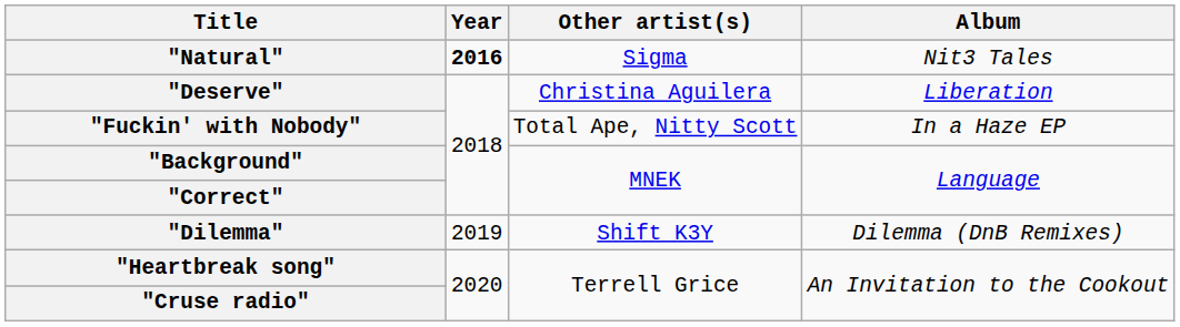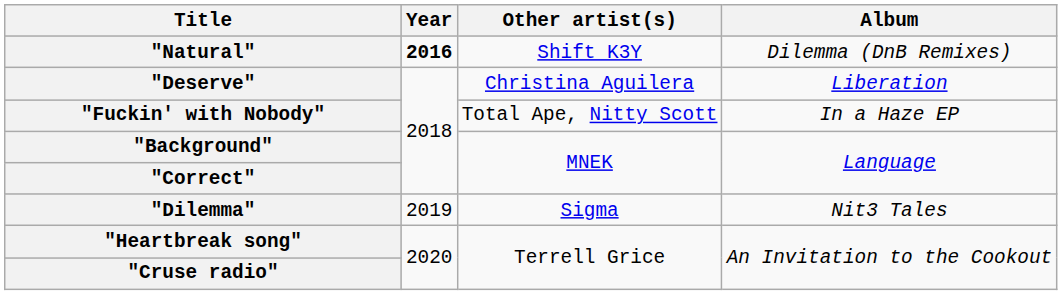"Natural" | Other artist(s): Sigma -> Shift K3Y
"Natural" | Album: Nit3 Tales -> Dilemma (DnB Remixes)
"Dilemma" | Other artist(s): Shift K3Y -> Sigma
"Dilemma" | Album: Dilemma (DnB Remixes) -> Nit3 Tales
